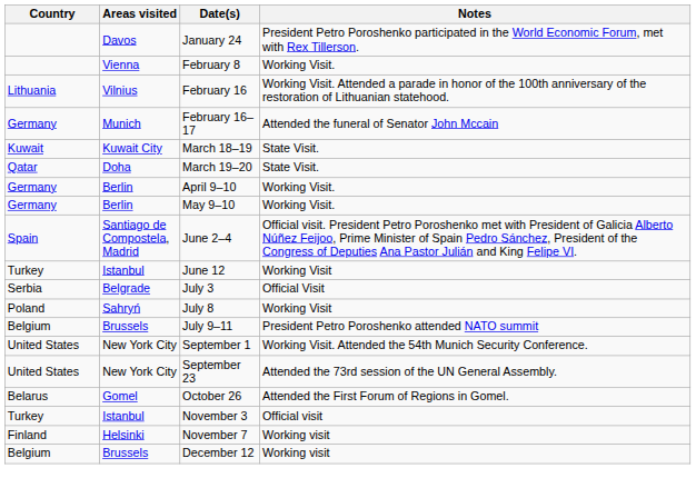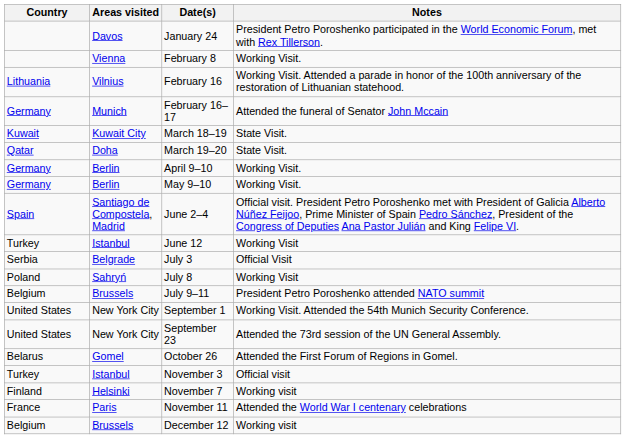+ row: France | Paris | November 11 | Attended the World War I centenary celebrations
